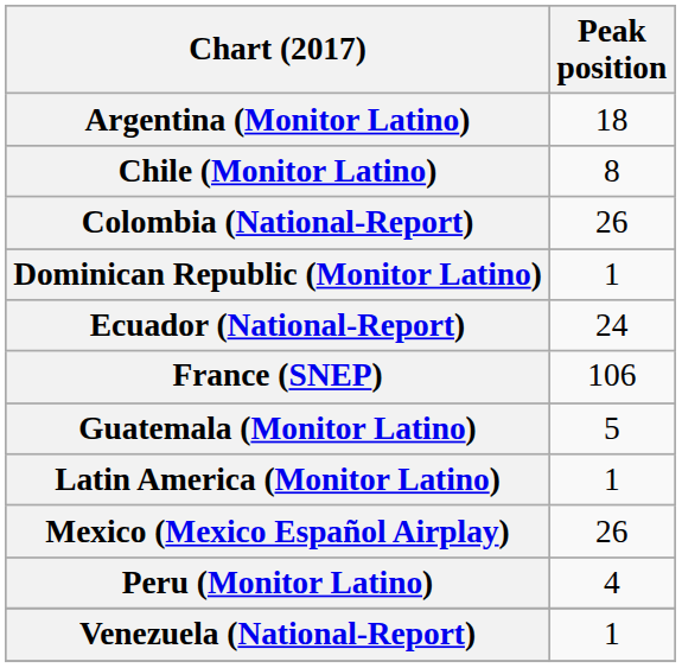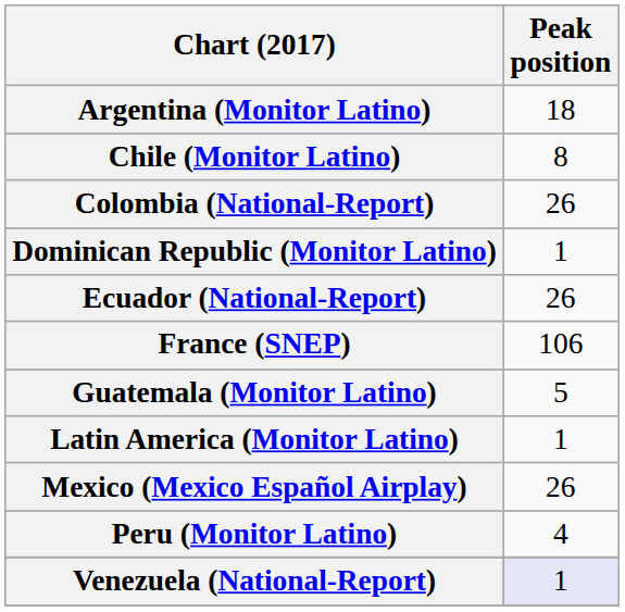Ecuador (National-Report) | Peak position: 24 -> 26
Venezuela (National-Report) | Peak position: no background -> lavender background
